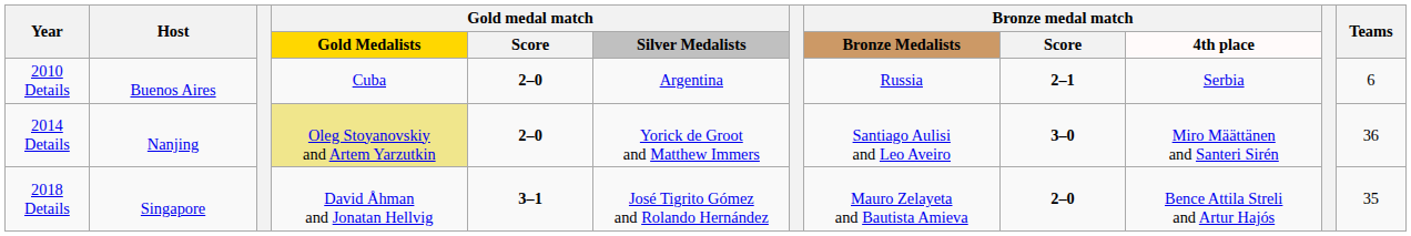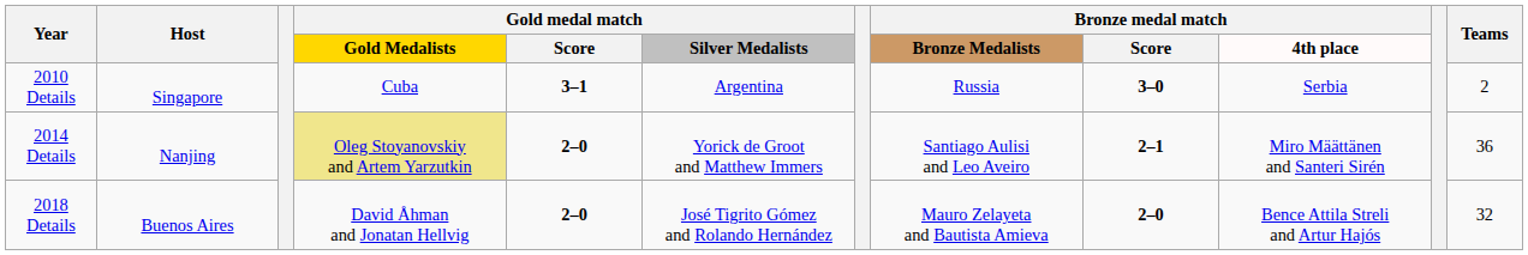2010 Details | Host: Buenos Aires -> Singapore
2010 Details | Gold medal match / Score: 2–0 -> 3–1
2010 Details | Bronze medal match / Score: 2–1 -> 3–0
2010 Details | Teams: 6 -> 2
2014 Details | Bronze medal match / Score: 3–0 -> 2–1
2018 Details | Host: Singapore -> Buenos Aires
2018 Details | Gold medal match / Score: 3–1 -> 2–0
2018 Details | Teams: 35 -> 32
